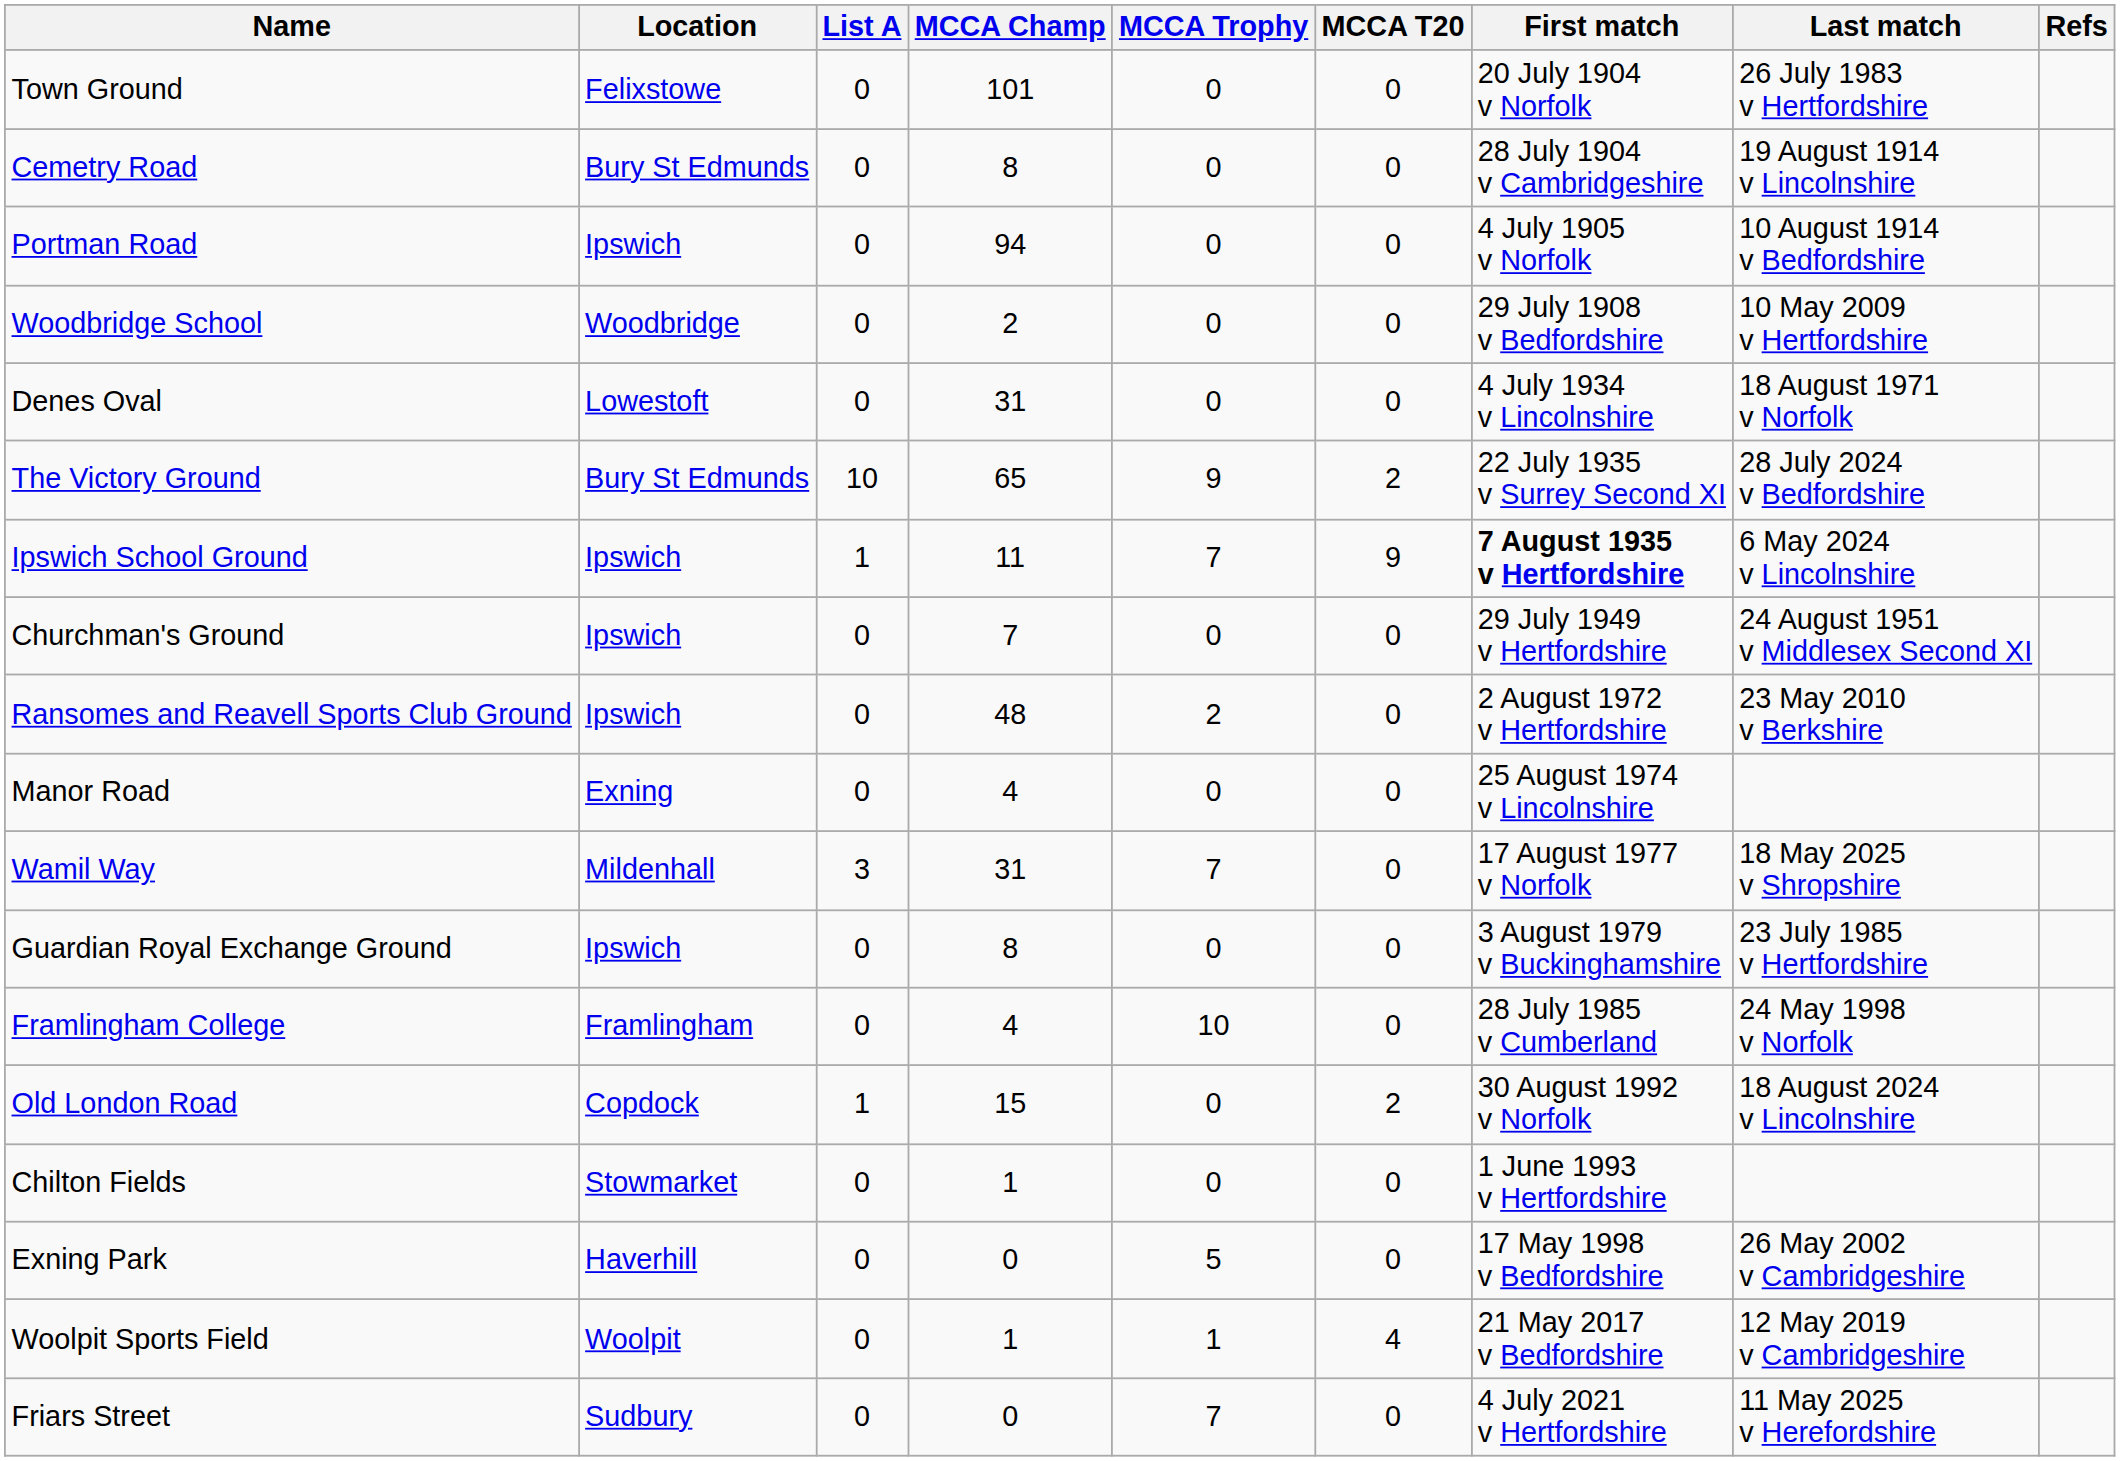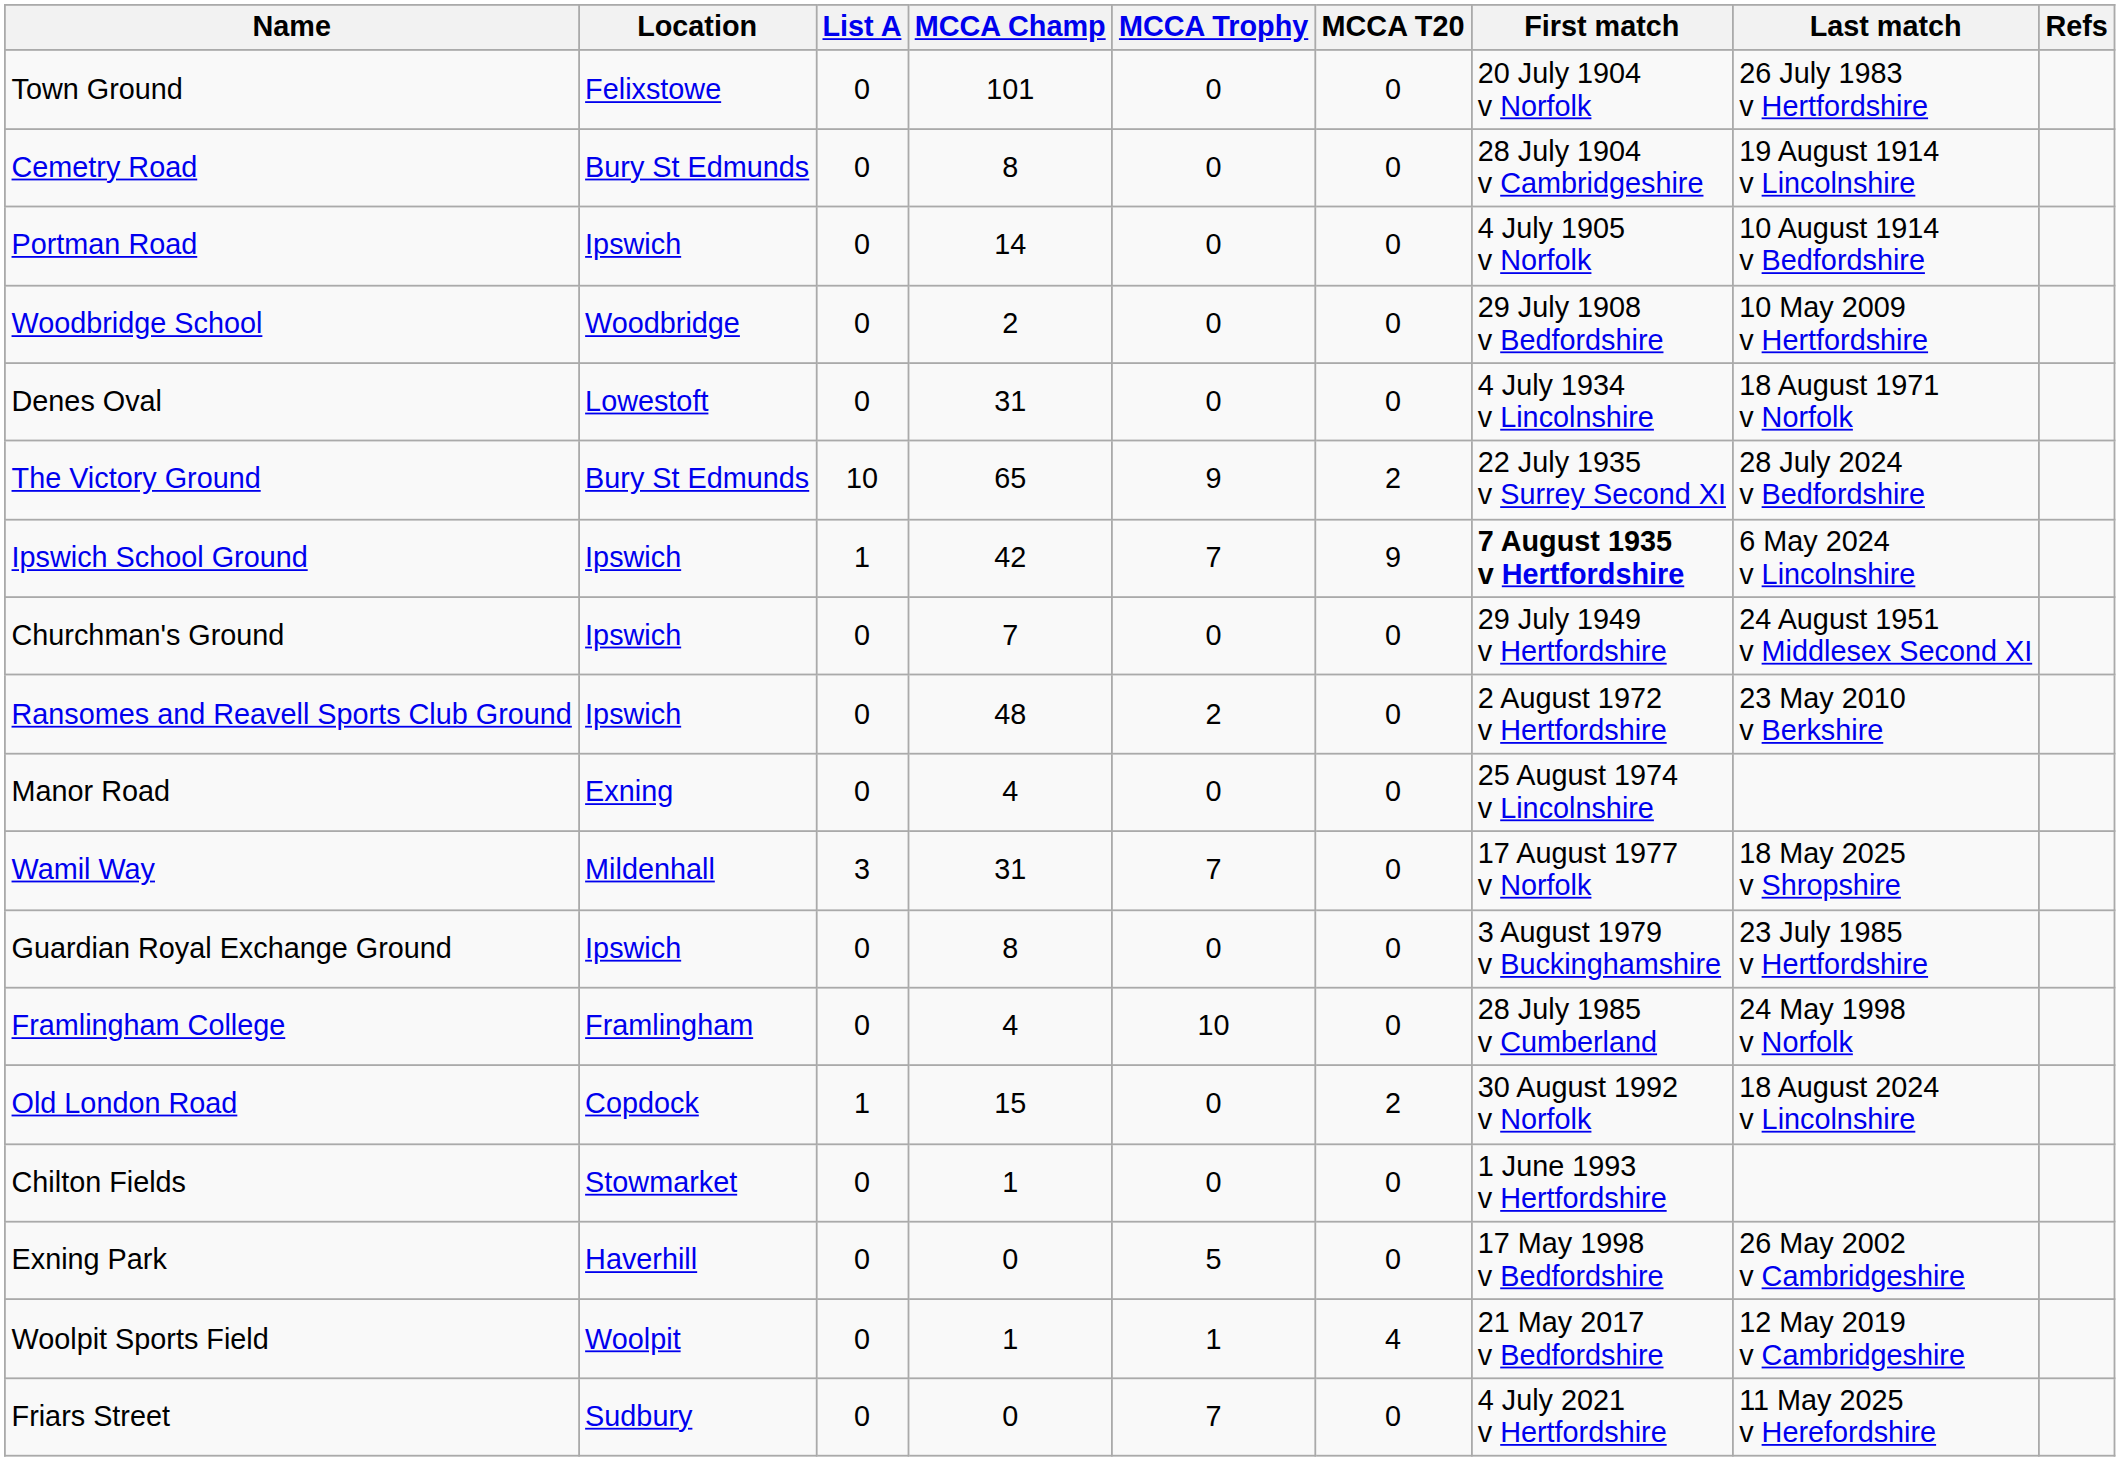Portman Road | MCCA Champ: 94 -> 14
Ipswich School Ground | MCCA Champ: 11 -> 42
